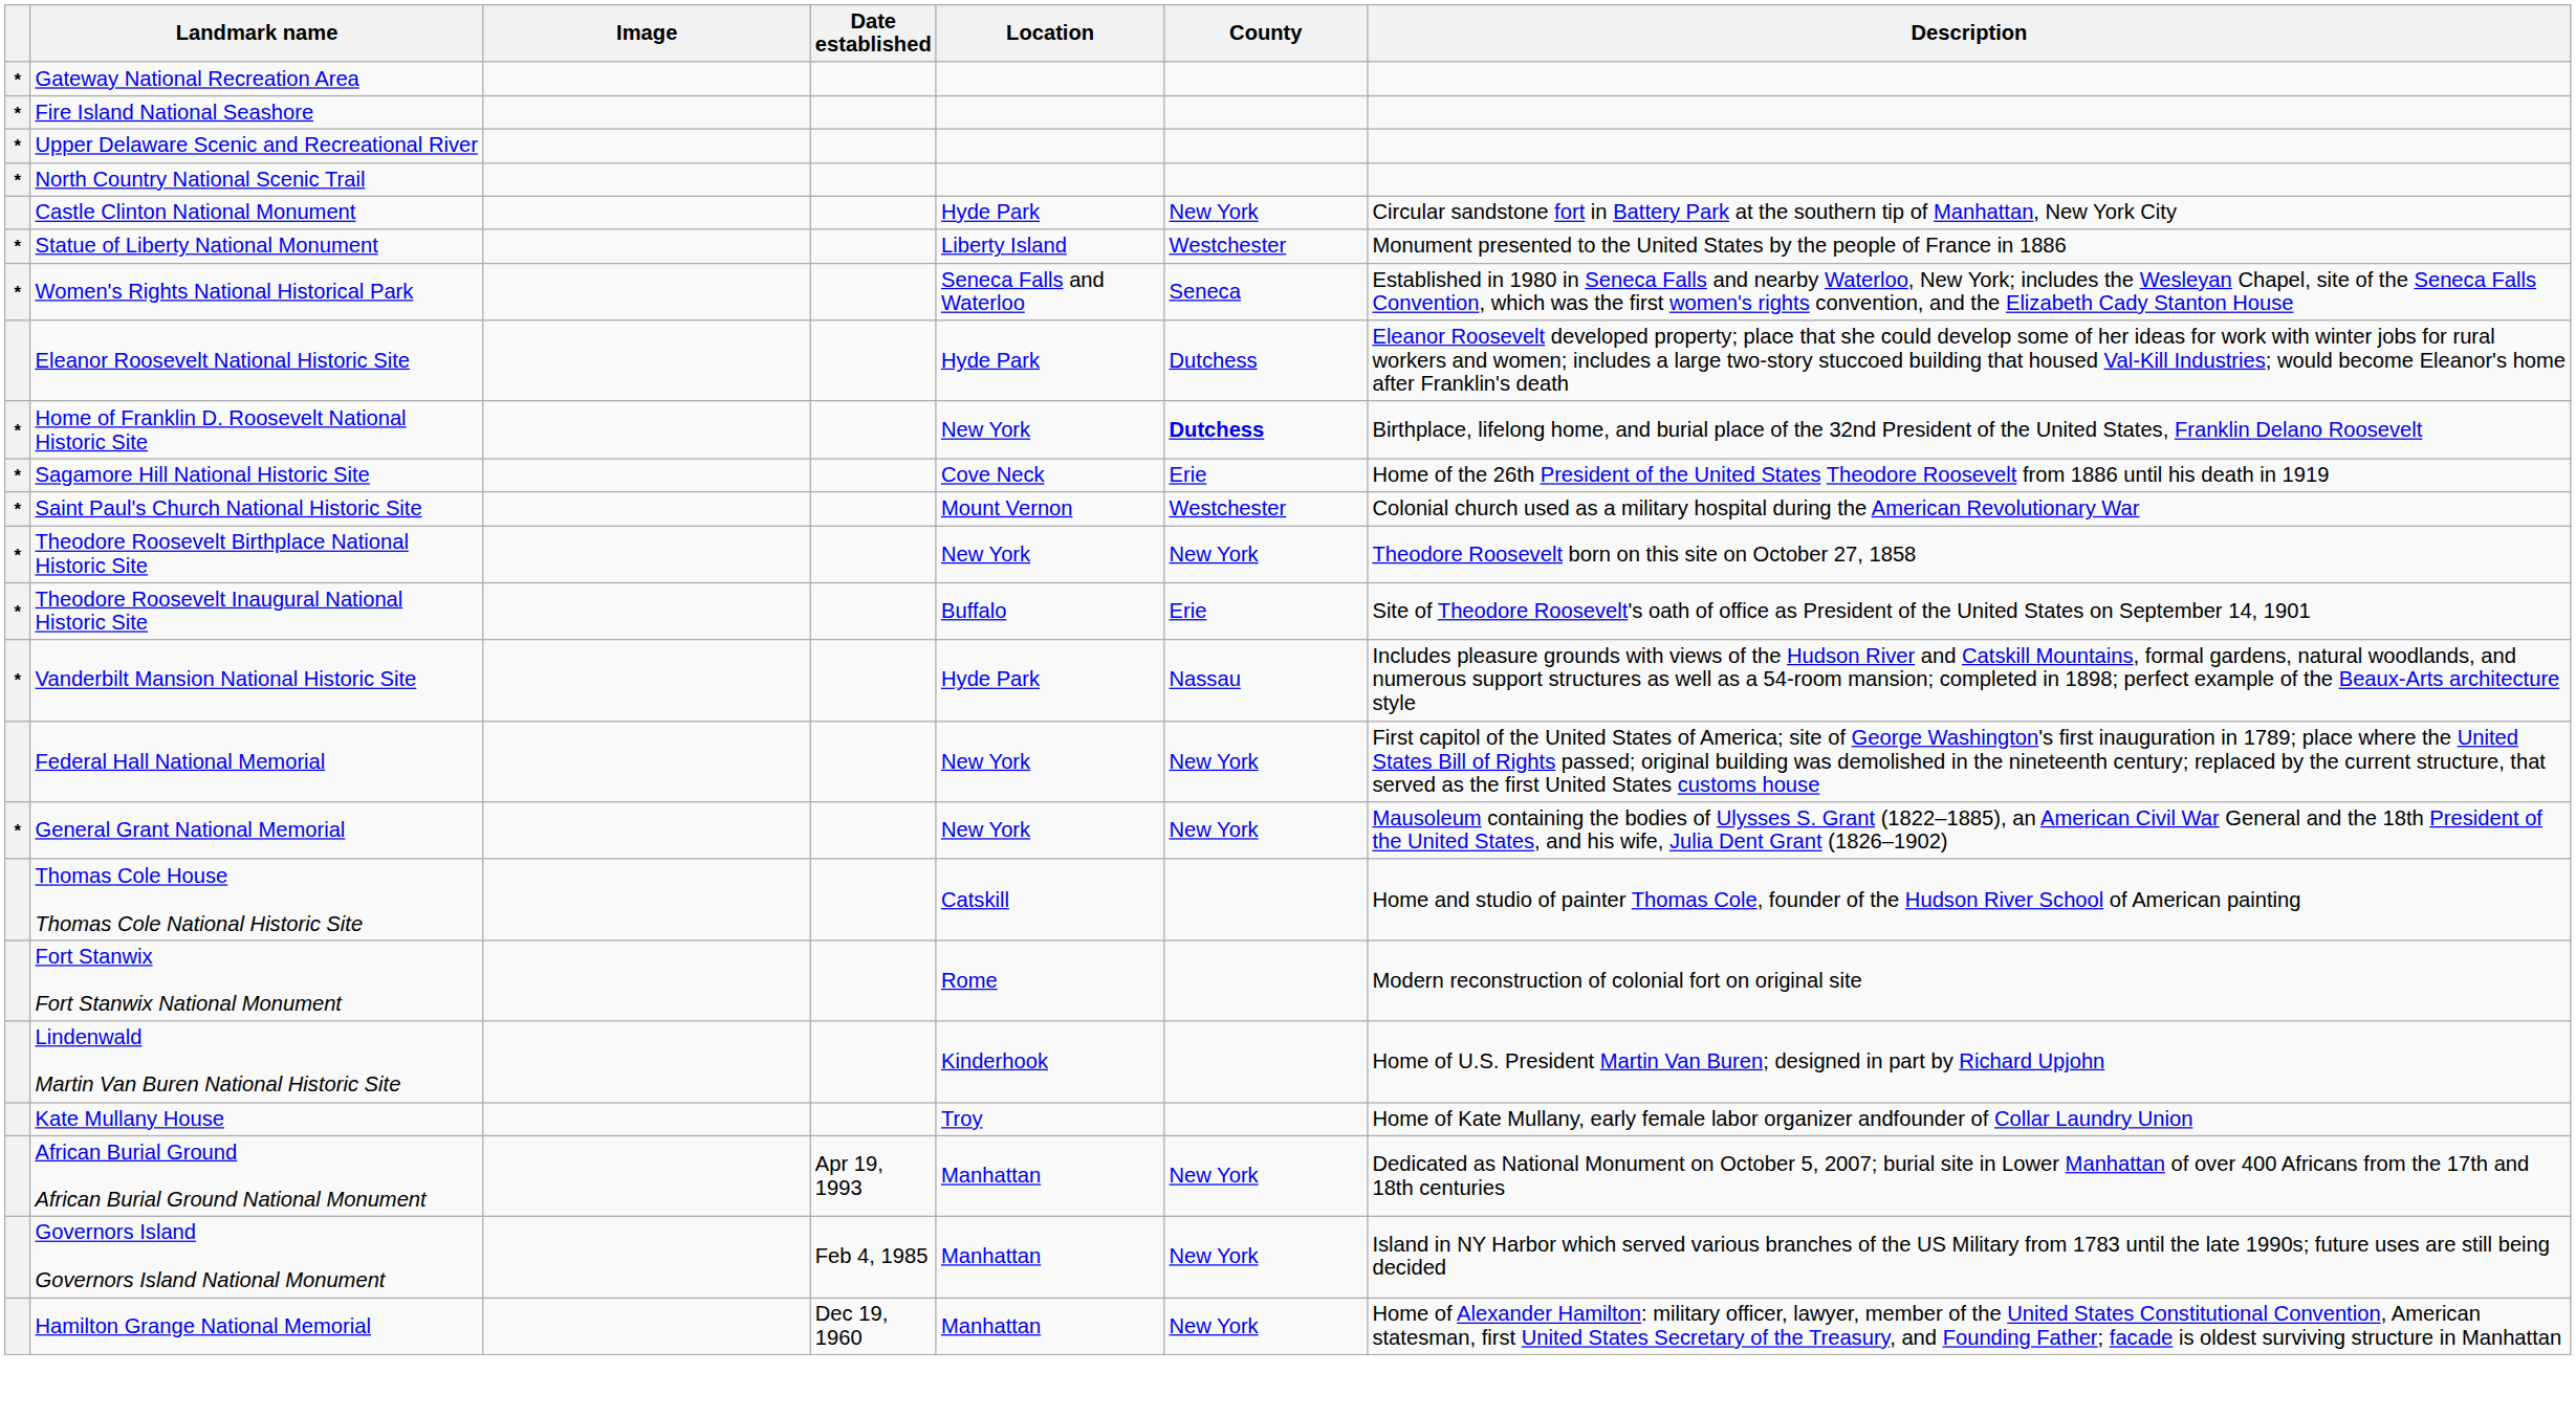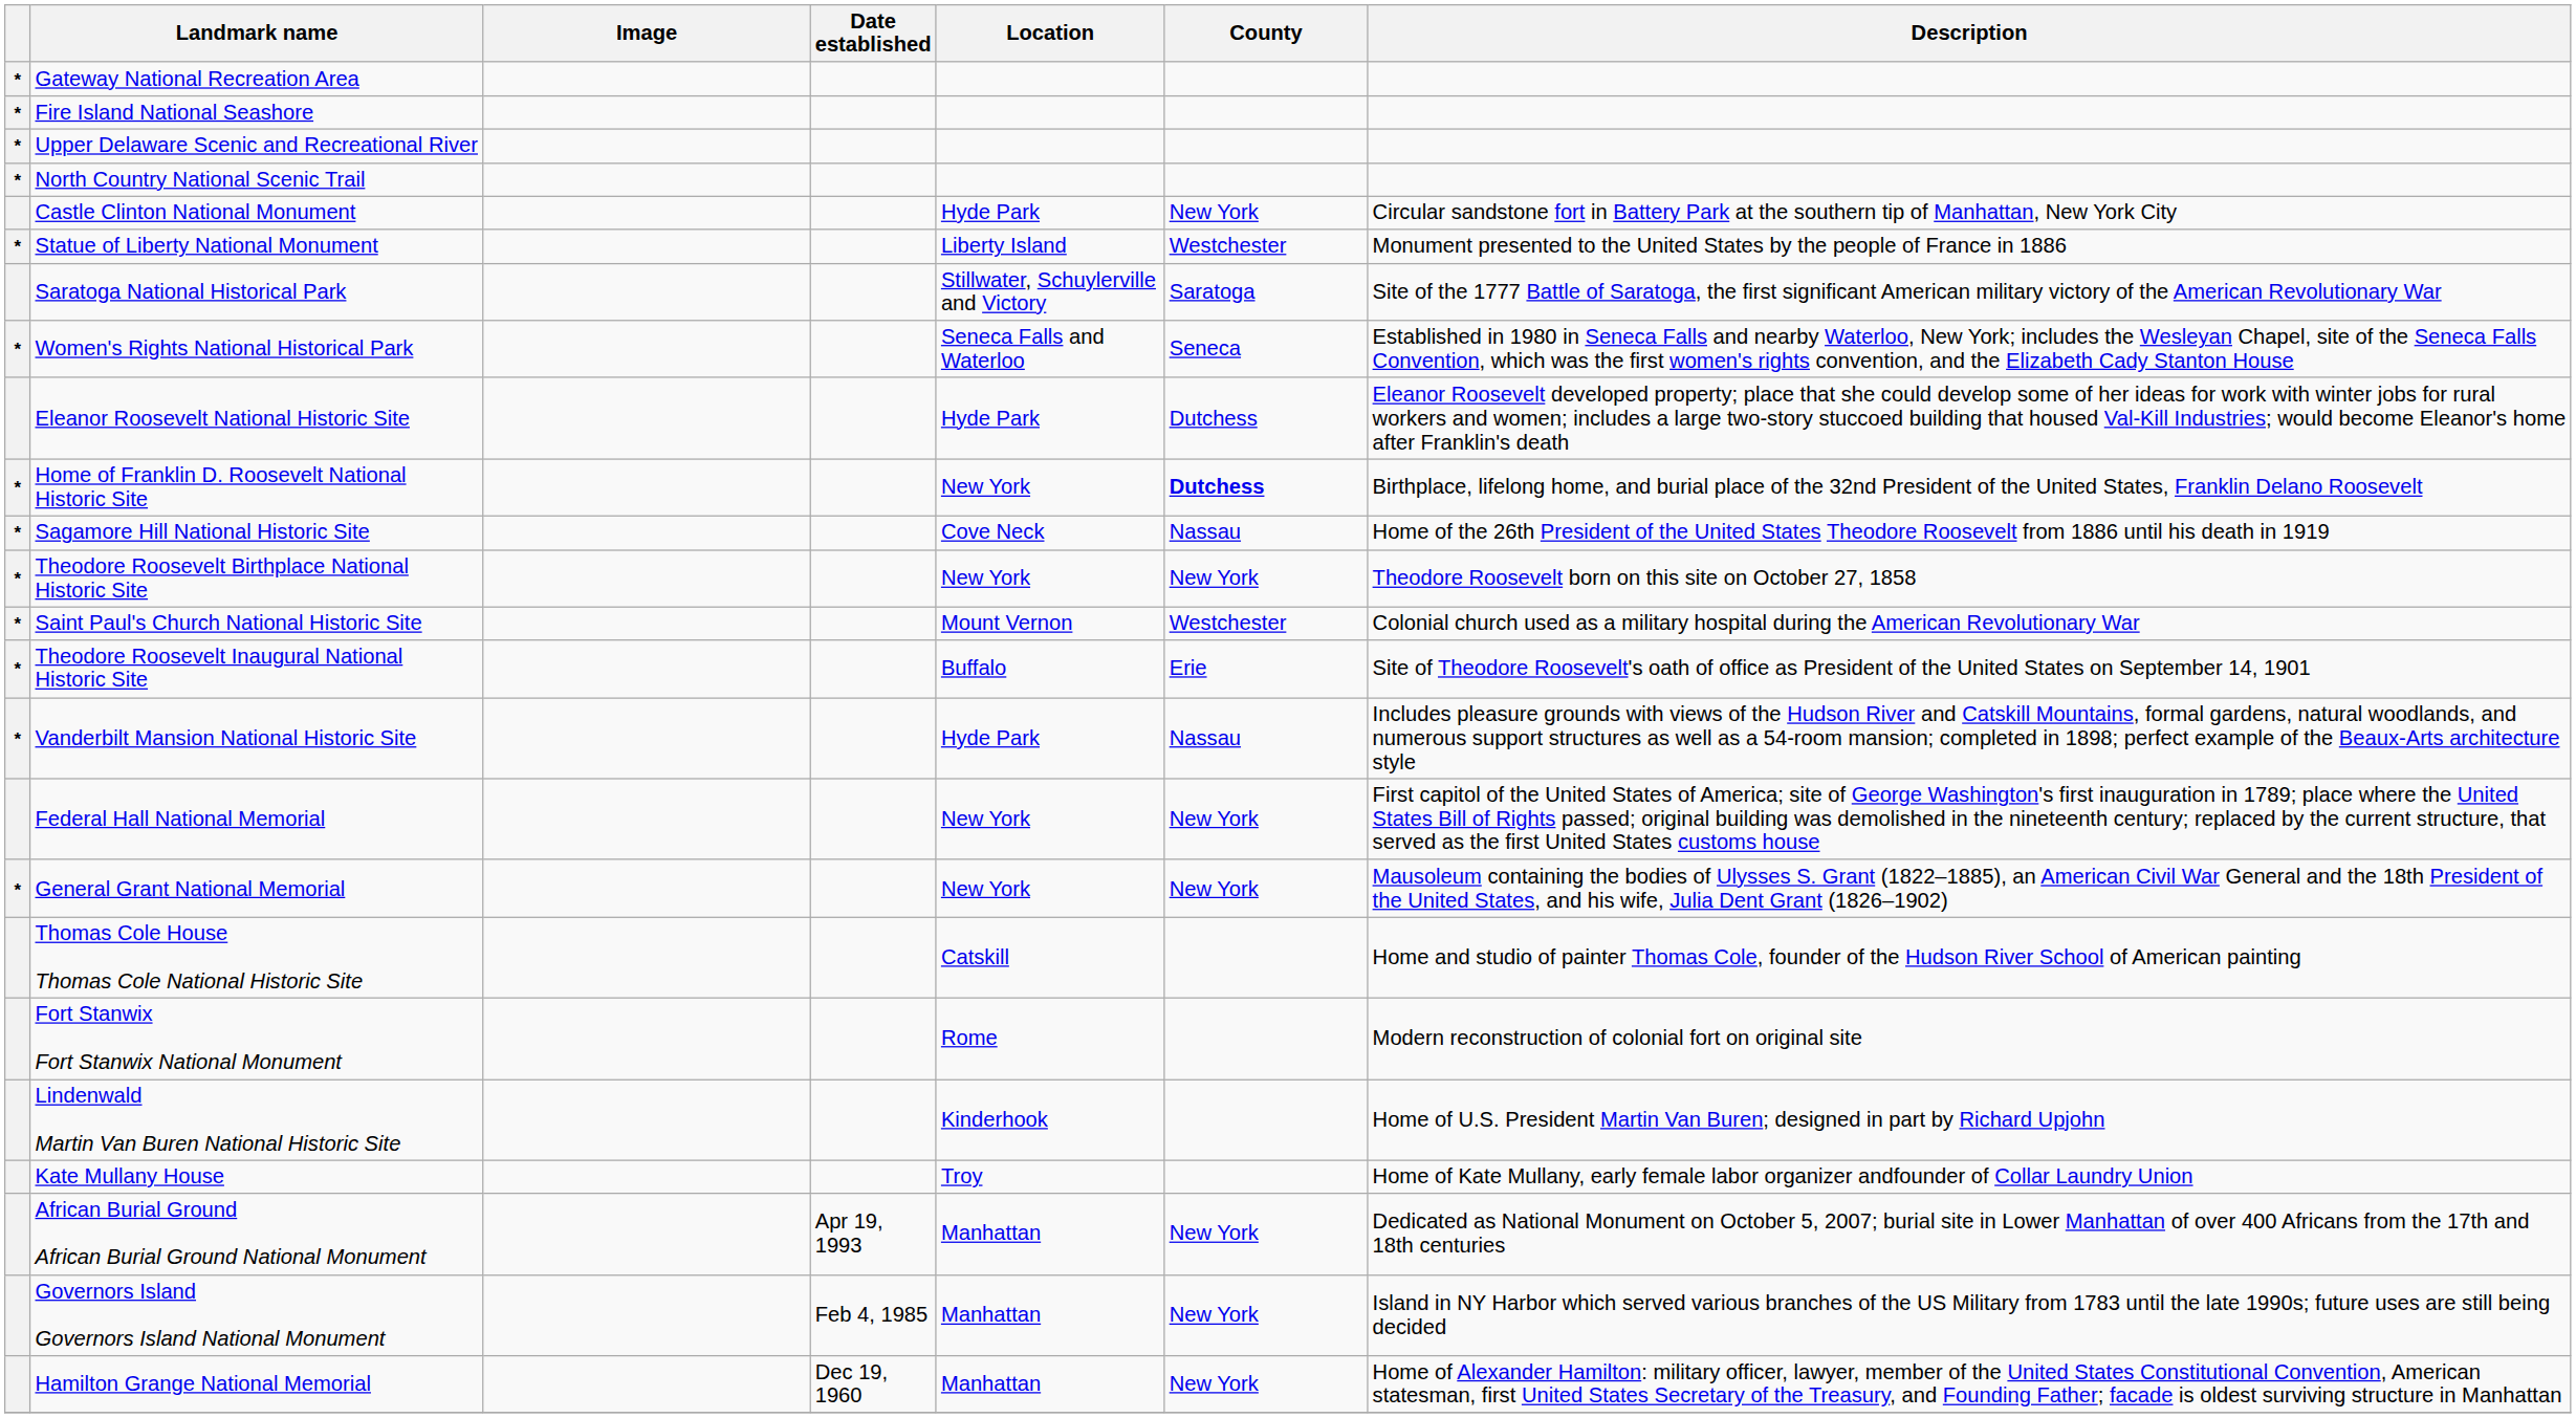+ row: Saratoga National Historical Park | Stillwater, Schuylerville and Victory | Saratoga | Site of the 1777 Battle of Saratoga, the first significant American military victory of the American Revolutionary War
Sagamore Hill National Historic Site | County: Erie -> Nassau
rows swapped: Saint Paul's Church National Historic Site <-> Theodore Roosevelt Birthplace National Historic Site
